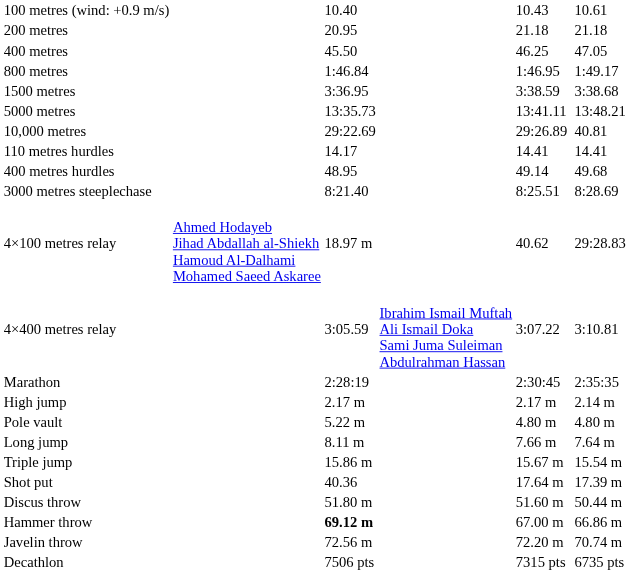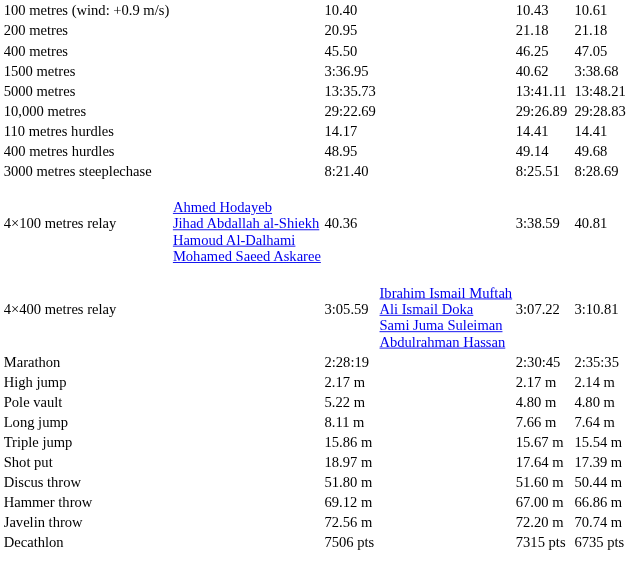- row: 800 metres | 1:46.84 | 1:46.95 | 1:49.17
1500 metres | column 5: 3:38.59 -> 40.62
10,000 metres | column 7: 40.81 -> 29:28.83
4×100 metres relay | column 3: 18.97 m -> 40.36
4×100 metres relay | column 5: 40.62 -> 3:38.59
4×100 metres relay | column 7: 29:28.83 -> 40.81
Shot put | column 3: 40.36 -> 18.97 m
Hammer throw | column 3: bold -> normal
